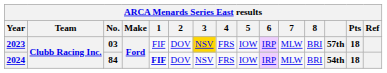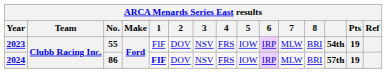2023 | No.: 03 -> 55
2023 | 3: gold background -> no background
2023 | column 13: 57th -> 54th
2023 | Pts: 18 -> 19
2024 | No.: 84 -> 86
2024 | column 13: 54th -> 57th
2024 | Pts: 18 -> 19
